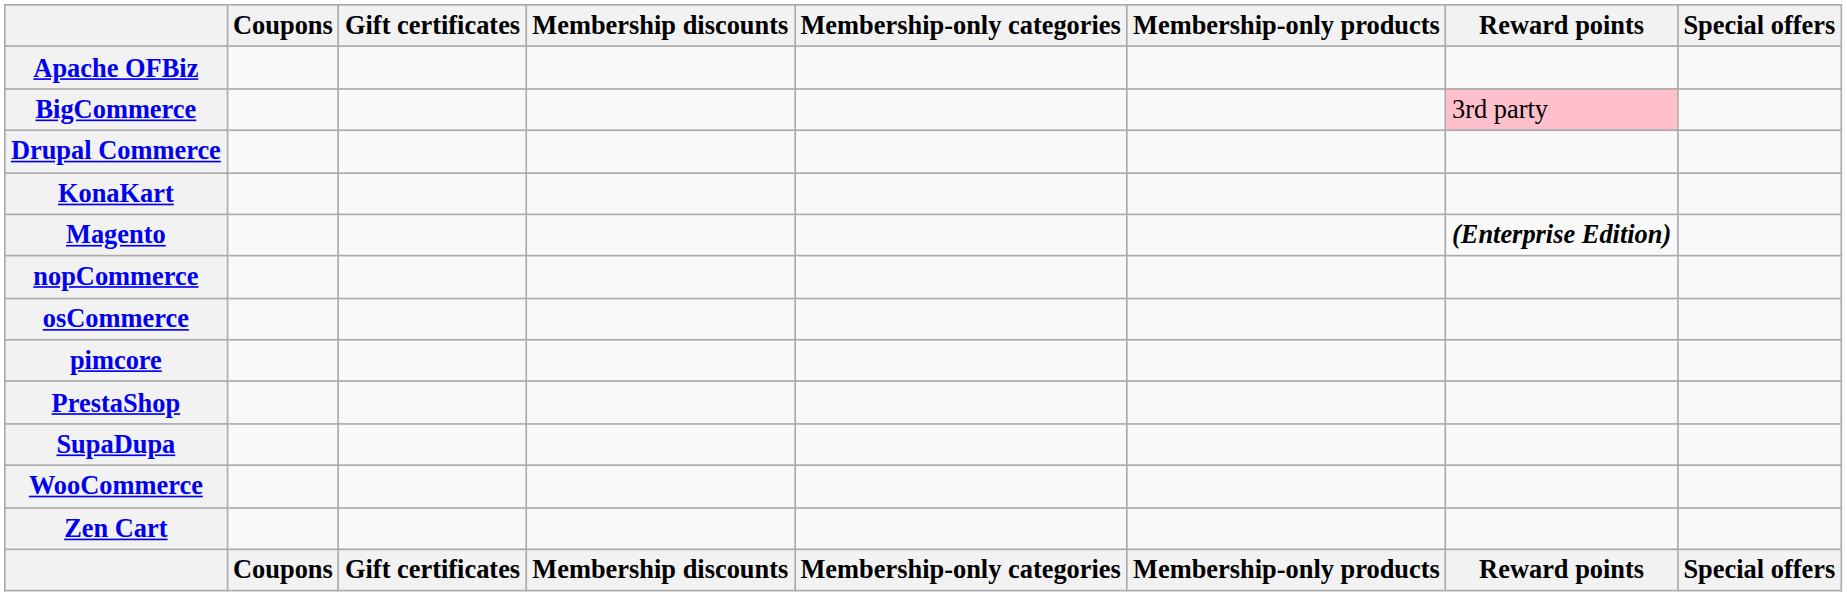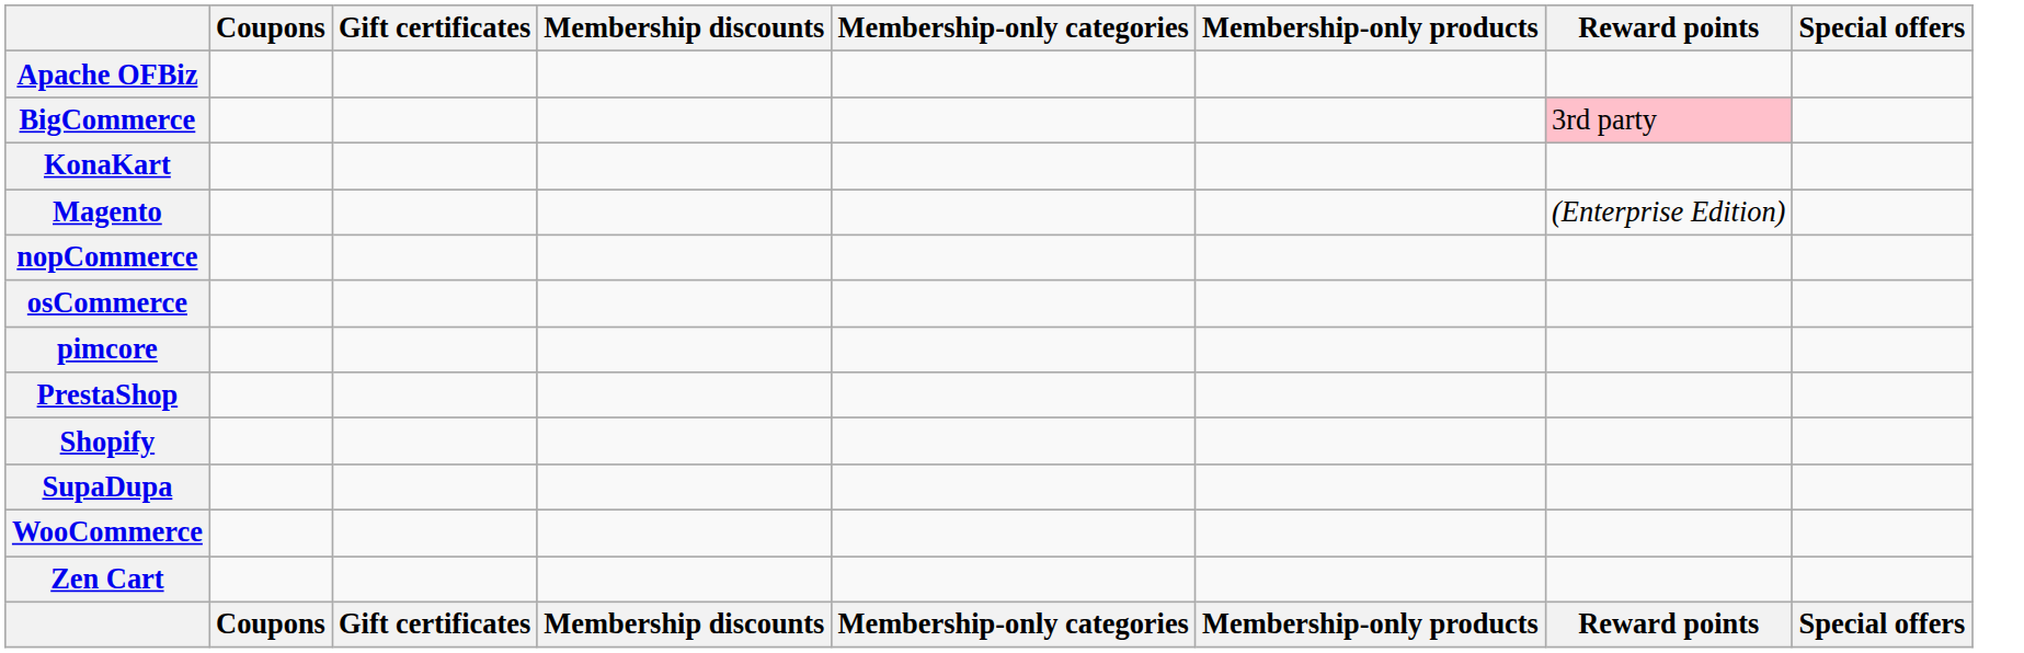- row: Drupal Commerce
Magento | Reward points: bold -> normal
+ row: Shopify
